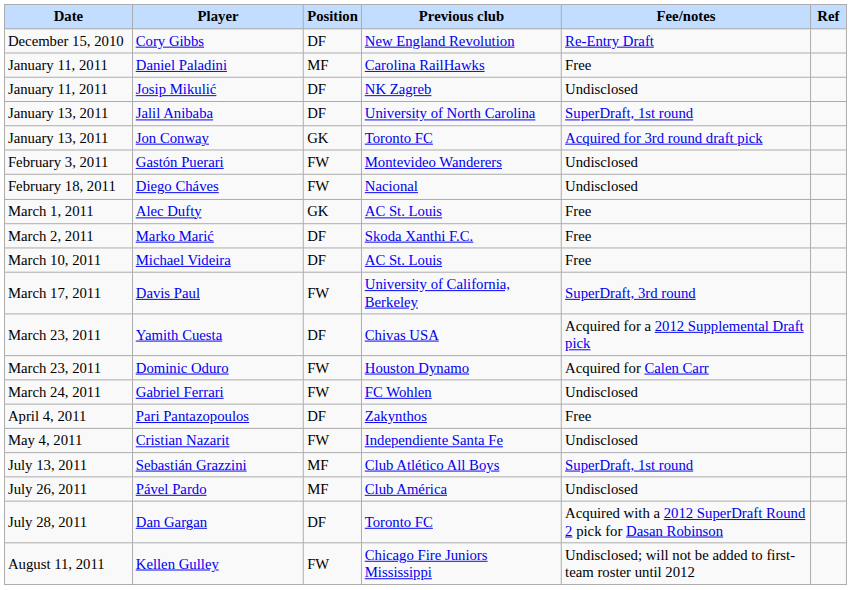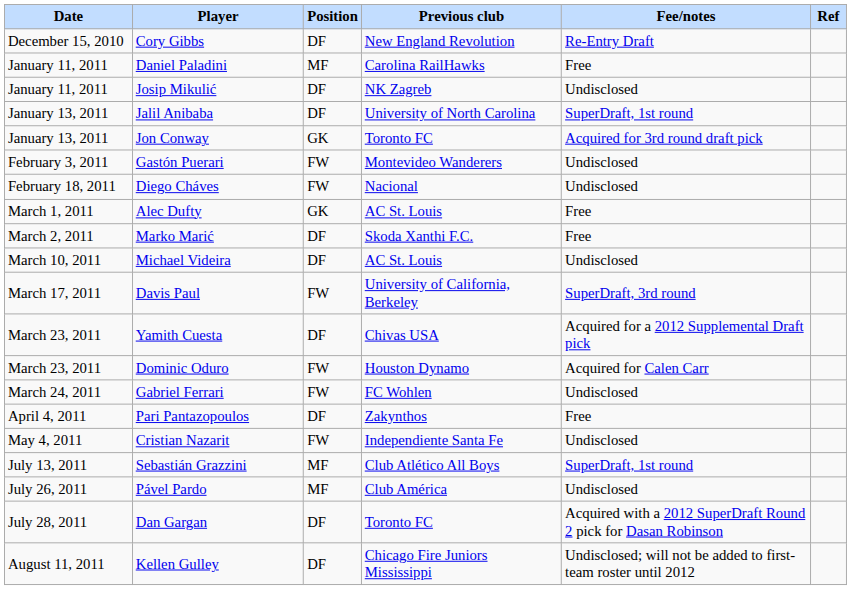Michael Videira | Fee/notes: Free -> Undisclosed
Kellen Gulley | Position: FW -> DF
